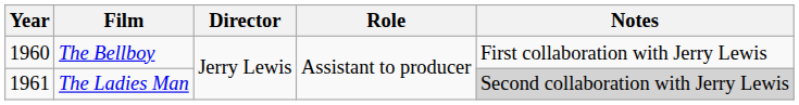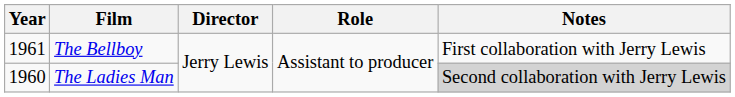The Bellboy | Year: 1960 -> 1961
The Ladies Man | Year: 1961 -> 1960
